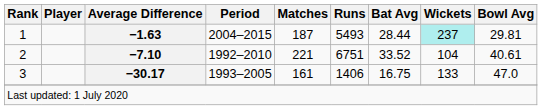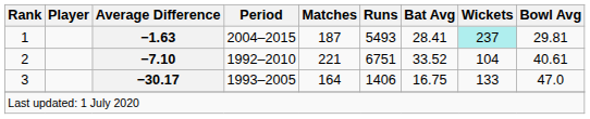1 | Bat Avg: 28.44 -> 28.41
3 | Matches: 161 -> 164
